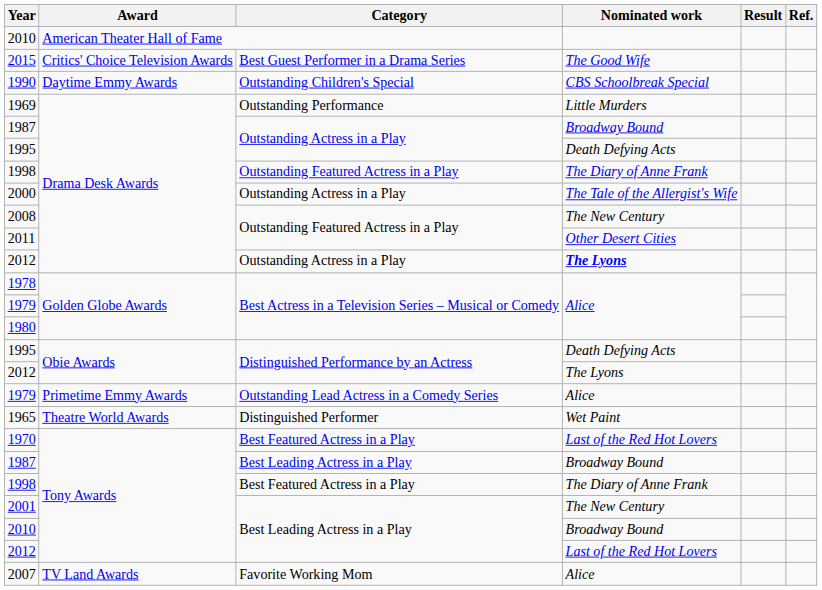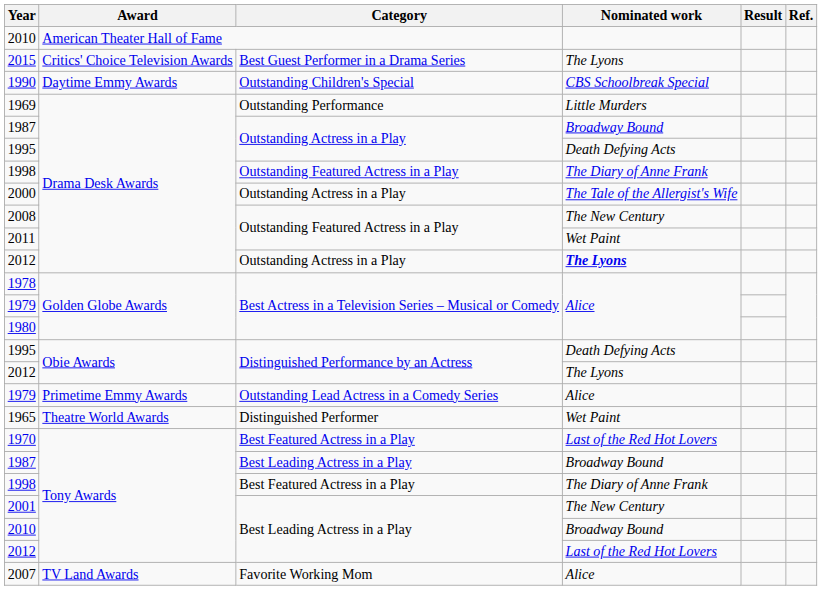2015 | Nominated work: The Good Wife -> The Lyons
2011 | Nominated work: Other Desert Cities -> Wet Paint
